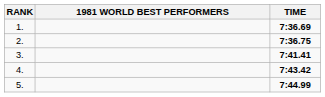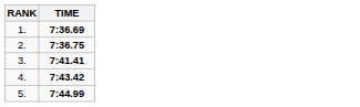- column: 1981 WORLD BEST PERFORMERS
